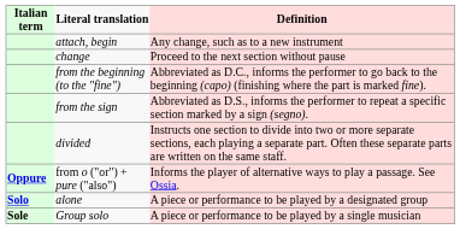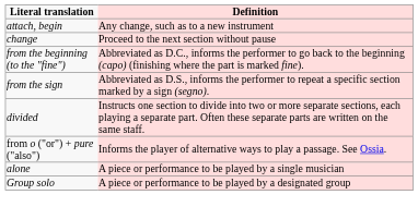- column: Italian term | Oppure | Solo | Sole
alone | Definition: A piece or performance to be played by a designated group -> A piece or performance to be played by a single musician
Group solo | Definition: A piece or performance to be played by a single musician -> A piece or performance to be played by a designated group
